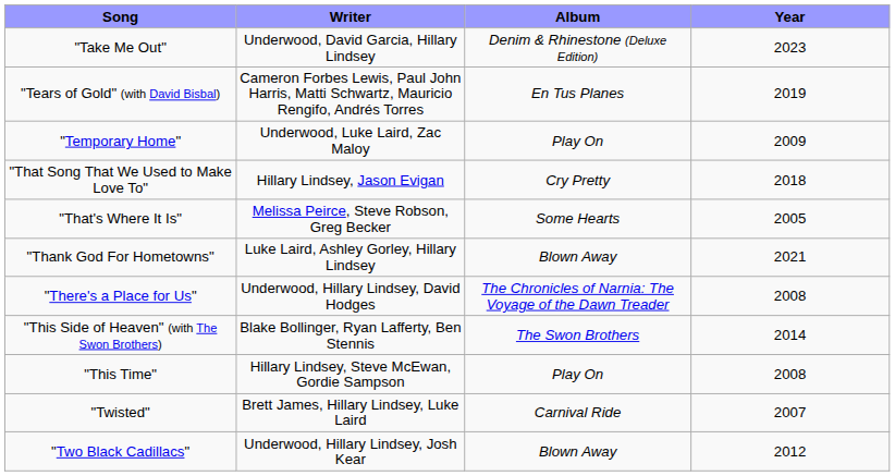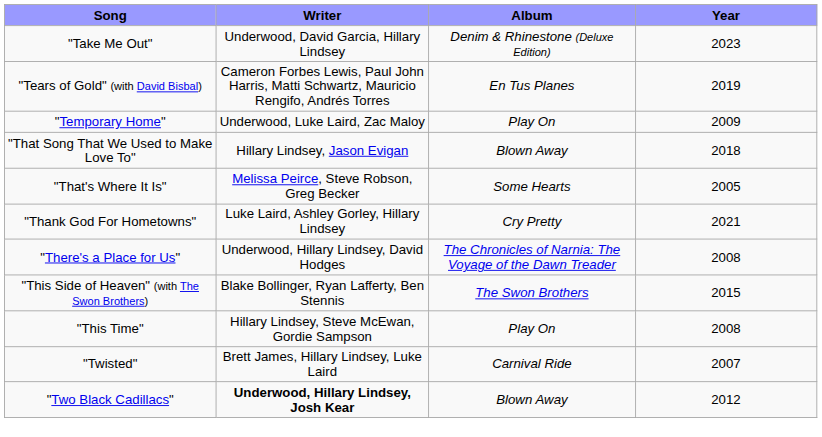"That Song That We Used to Make Love To" | Album: Cry Pretty -> Blown Away
"Thank God For Hometowns" | Album: Blown Away -> Cry Pretty
"This Side of Heaven" (with The Swon Brothers) | Year: 2014 -> 2015
"Two Black Cadillacs" | Writer: normal -> bold
